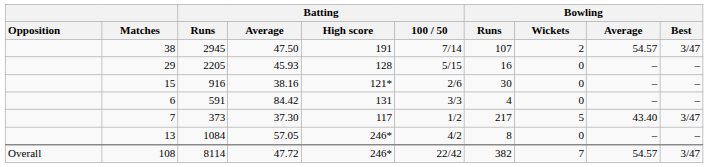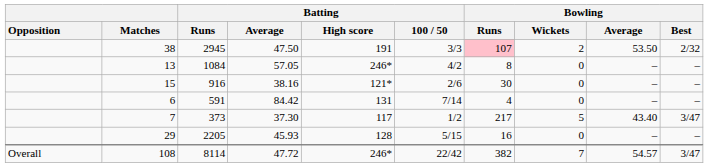38 | Batting / 100 / 50: 7/14 -> 3/3
38 | Bowling / Runs: no background -> pink background
38 | Bowling / Average: 54.57 -> 53.50
38 | Bowling / Best: 3/47 -> 2/32
rows swapped: 13 <-> 29
6 | Batting / 100 / 50: 3/3 -> 7/14
